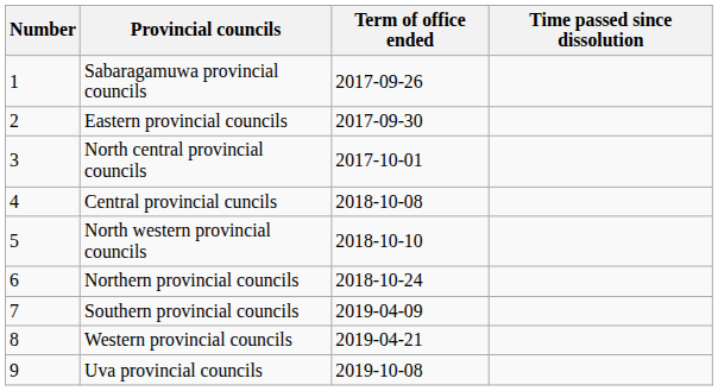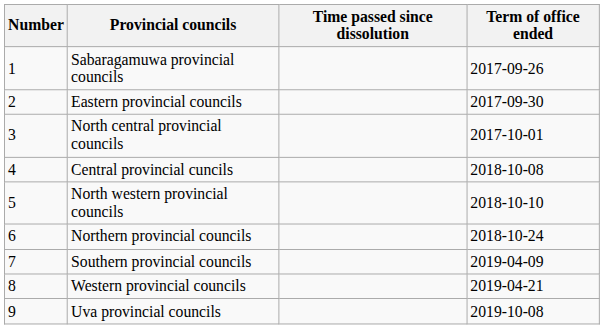columns swapped: Term of office ended <-> Time passed since dissolution
